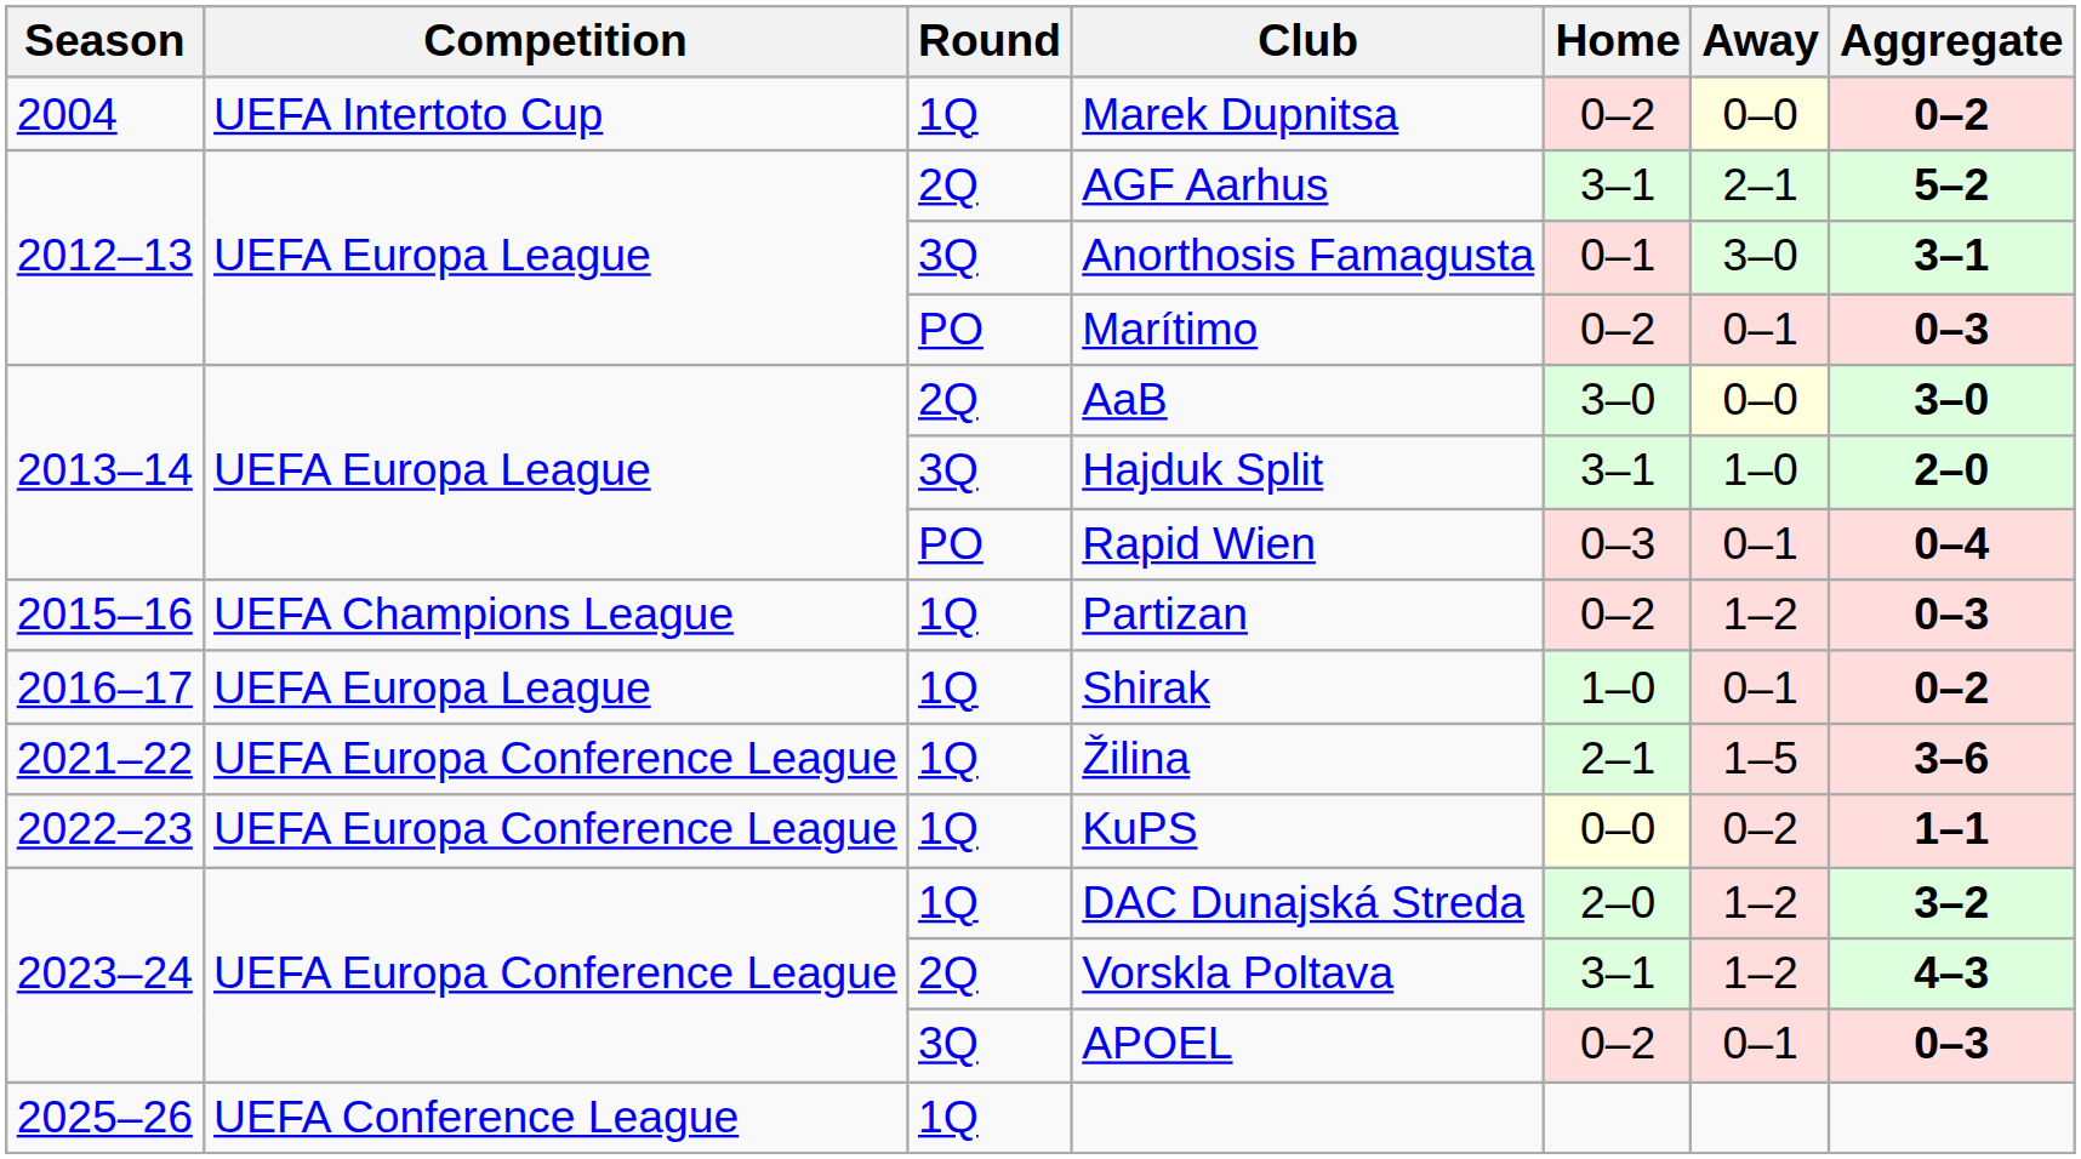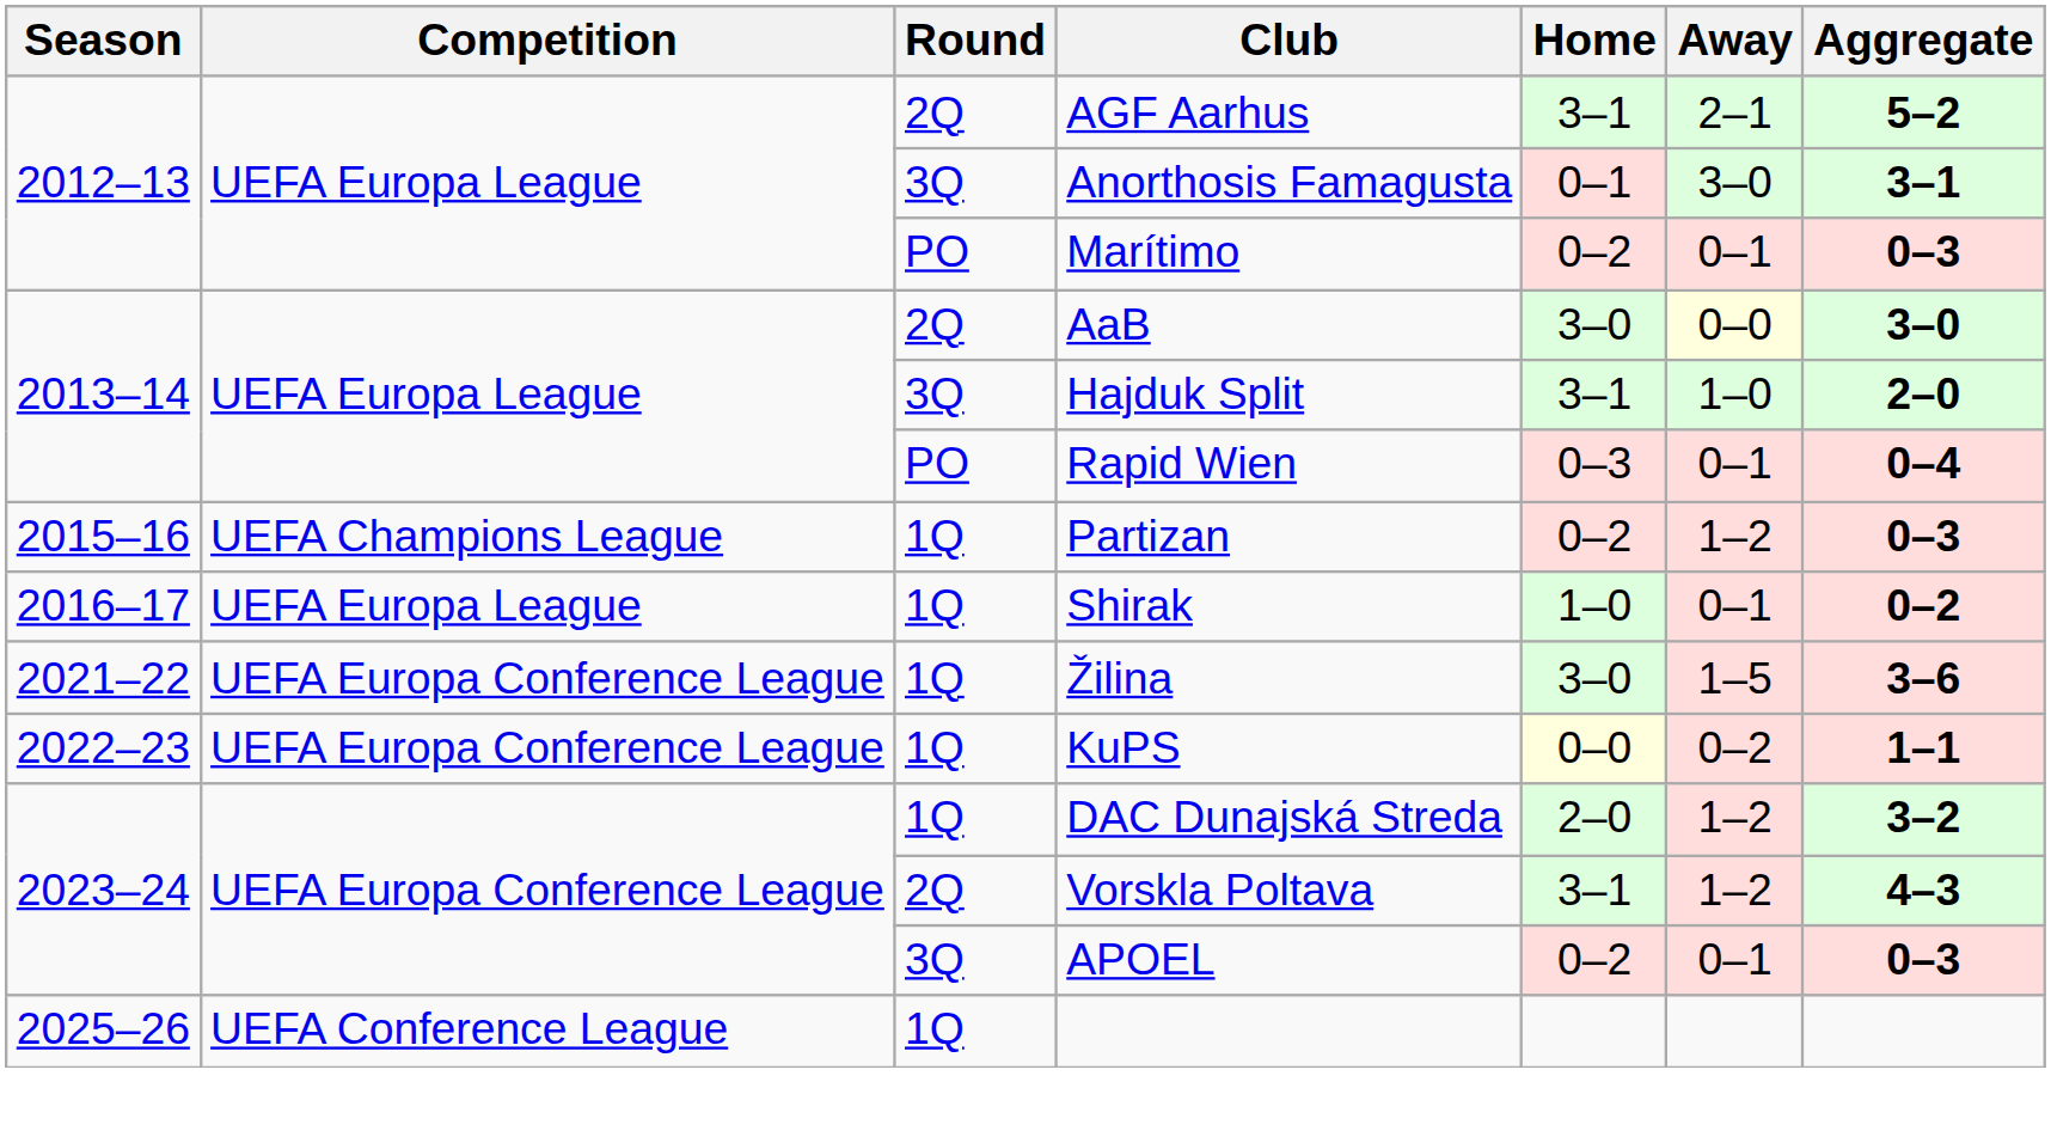- row: 2004 | UEFA Intertoto Cup | 1Q | Marek Dupnitsa | 0–2 | 0–0 | 0–2
Žilina | Home: 2–1 -> 3–0
